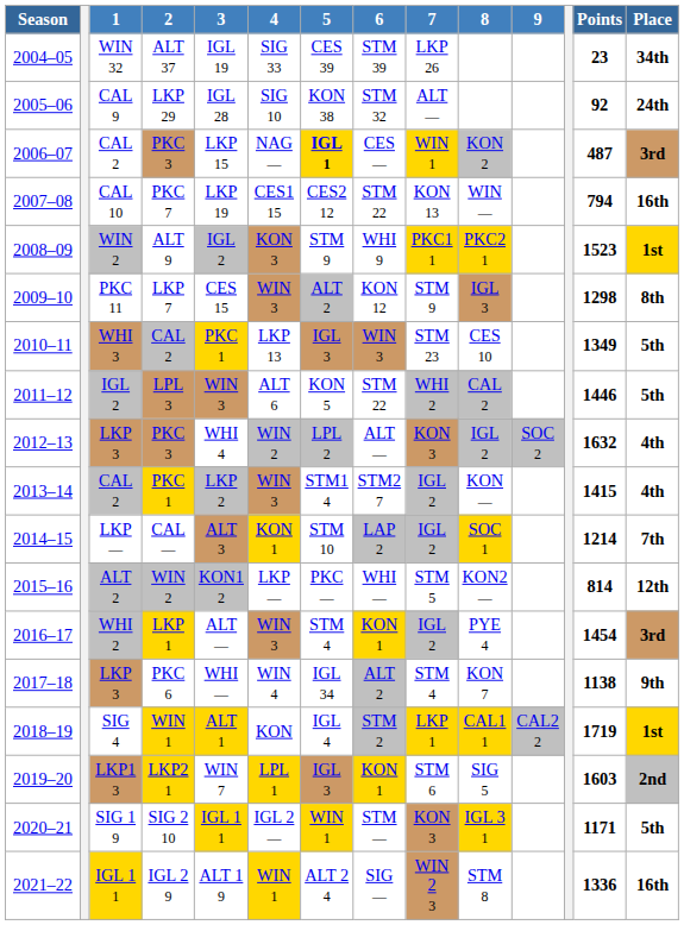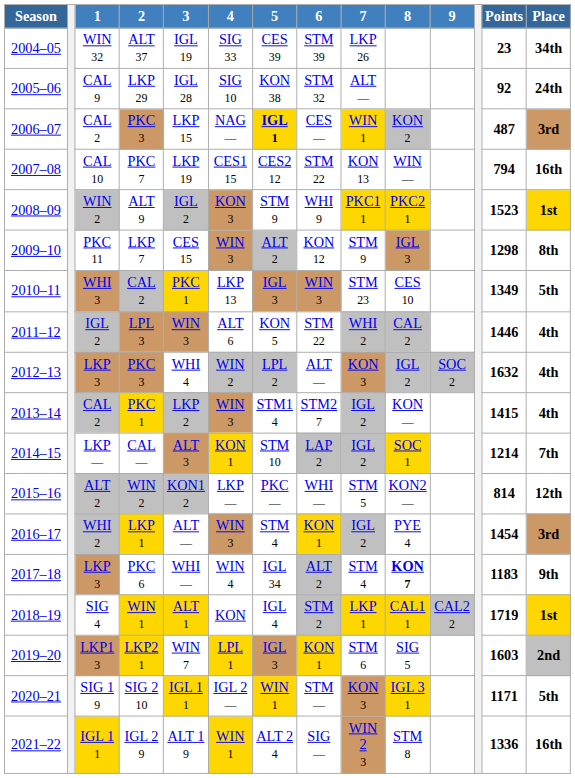LPL 3 | Place: 5th -> 4th
PKC 6 | 8: normal -> bold
PKC 6 | Points: 1138 -> 1183
